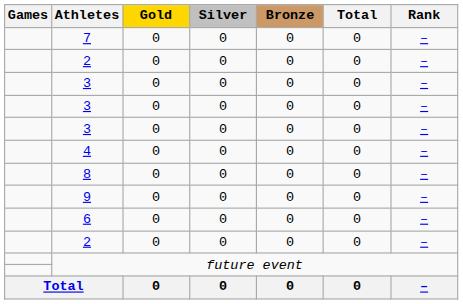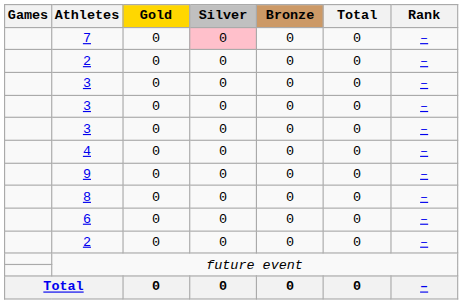7 | Silver: no background -> pink background
rows swapped: 8 <-> 9
